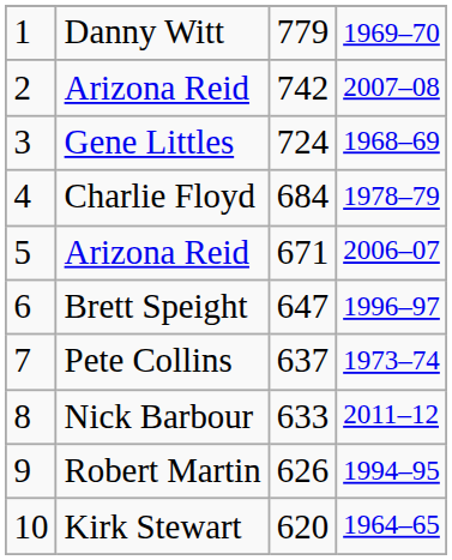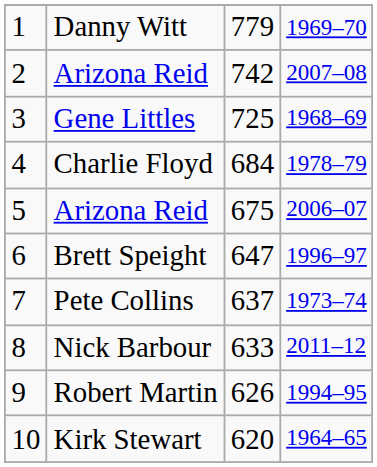Gene Littles | column 3: 724 -> 725
5 / Arizona Reid | column 3: 671 -> 675
